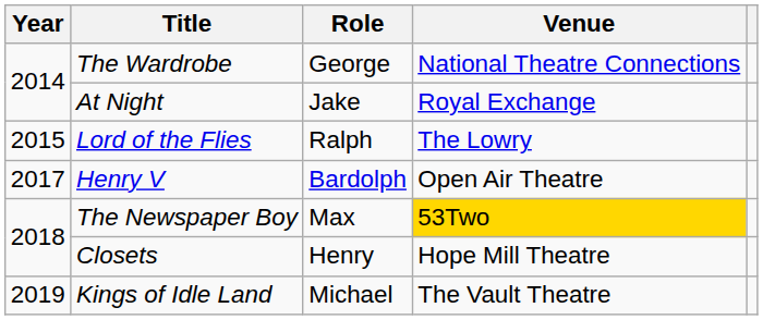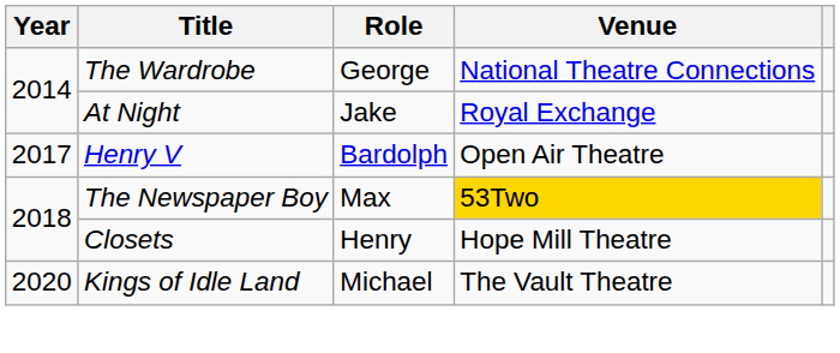- row: 2015 | Lord of the Flies | Ralph | The Lowry
Kings of Idle Land | Year: 2019 -> 2020
